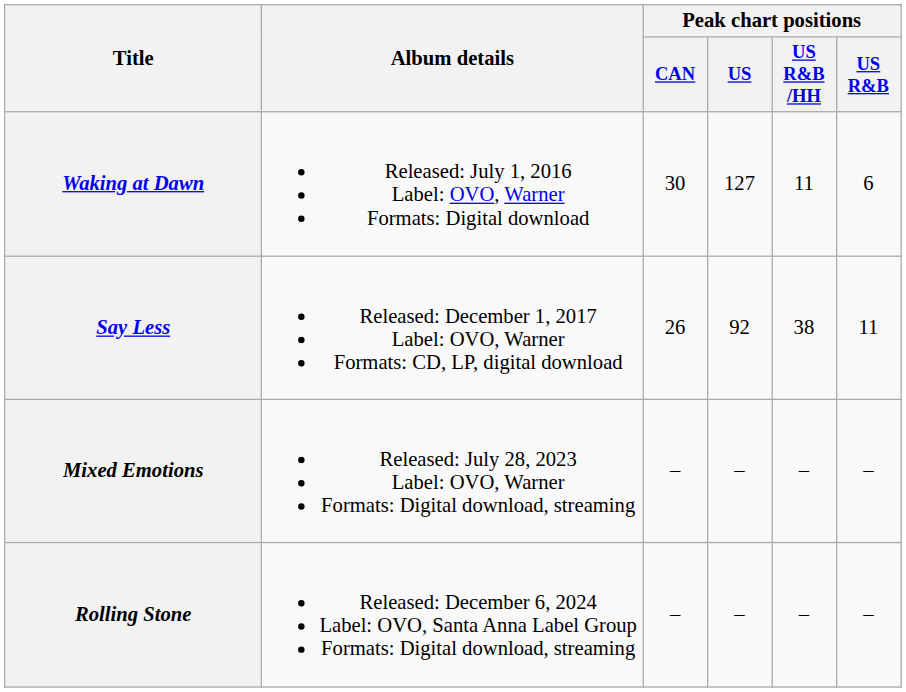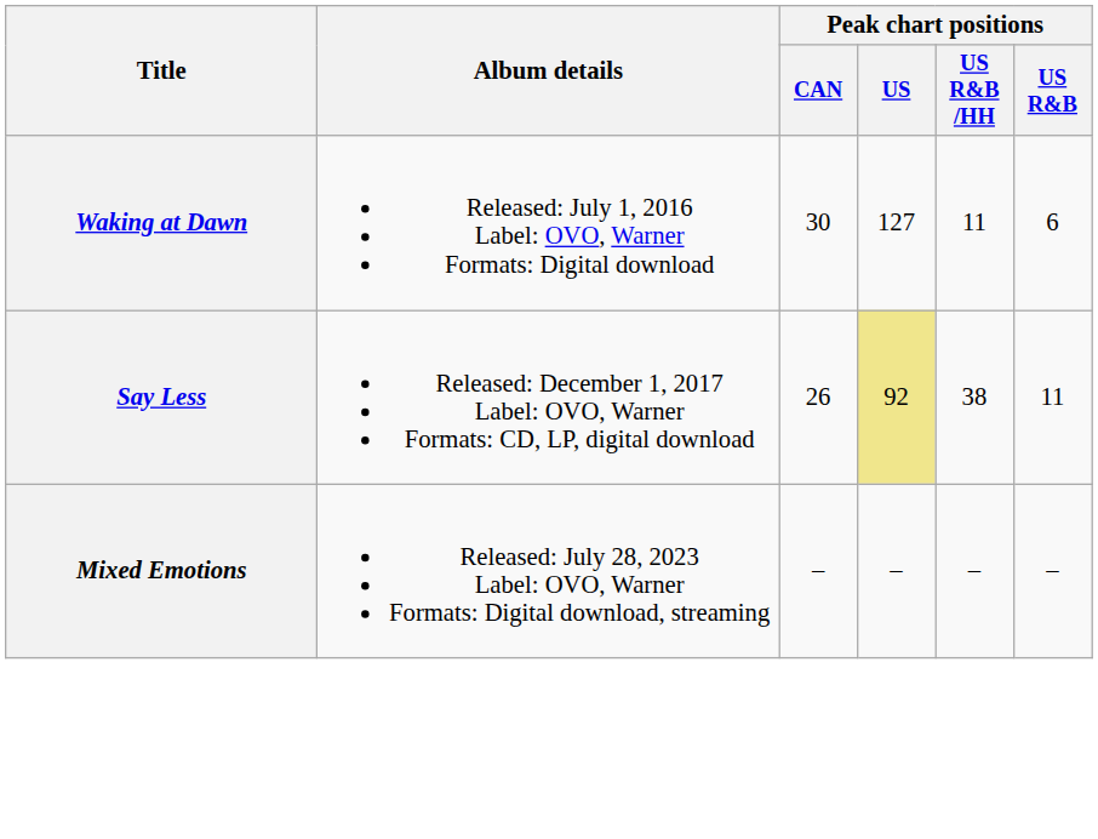Say Less | Peak chart positions / US: no background -> khaki background
- row: Rolling Stone | Released: December 6, 2024 Label: OVO, Santa Anna Label Group Formats: Digital download, streaming | – | – | – | –
